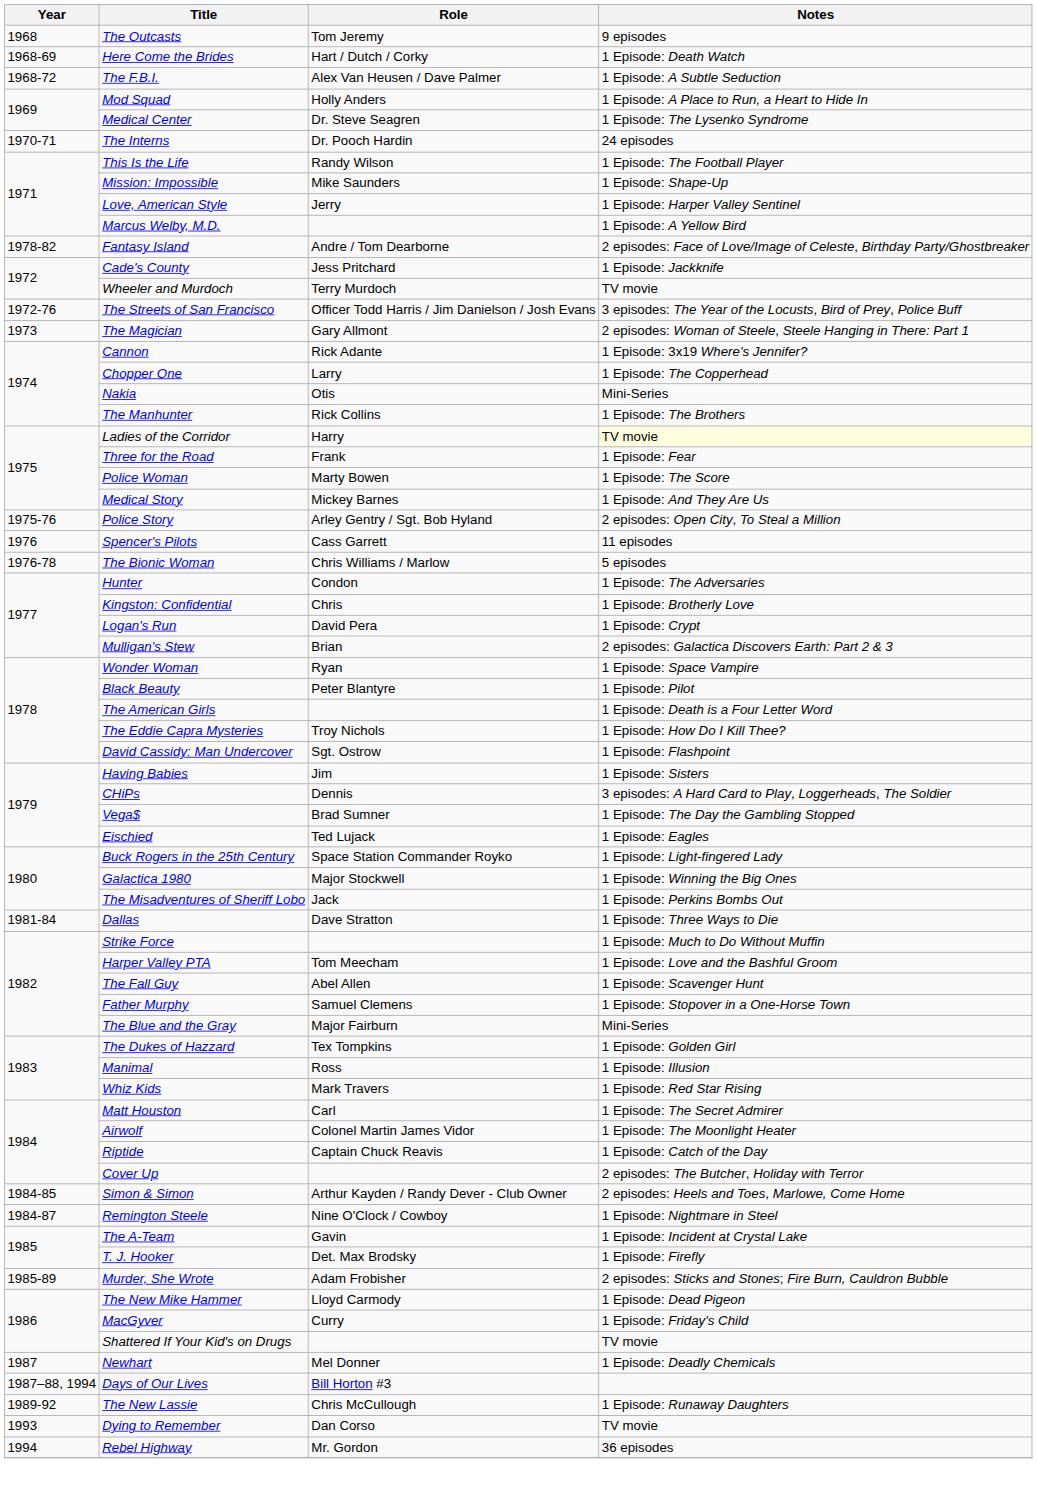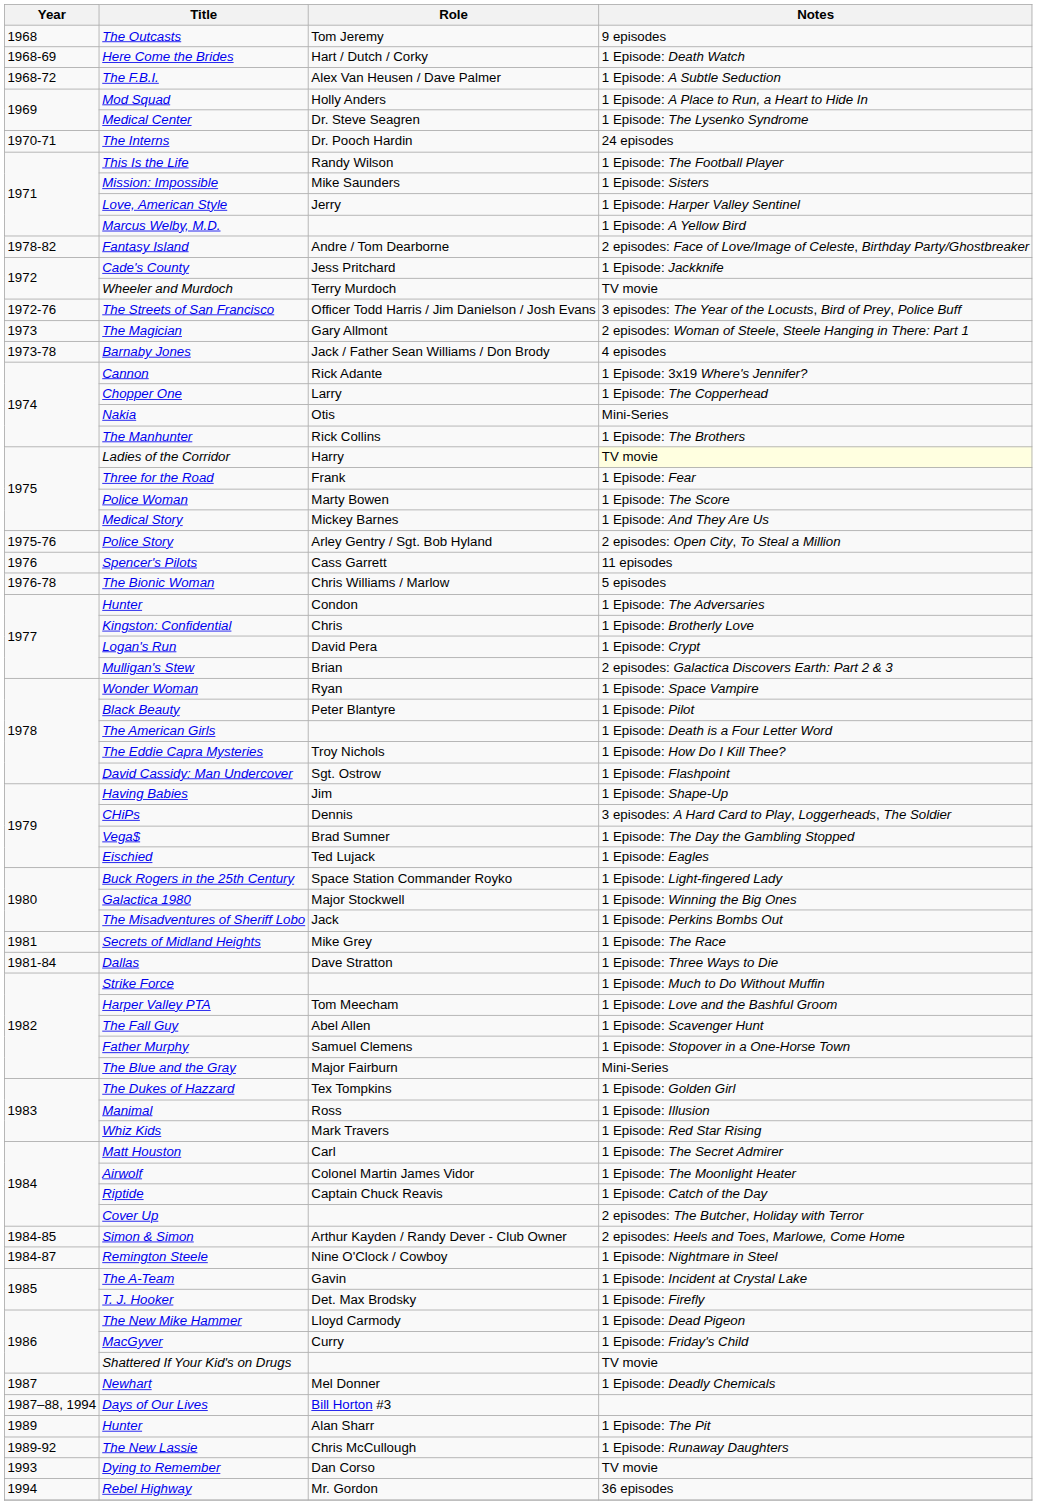Mission: Impossible | Notes: 1 Episode: Shape-Up -> 1 Episode: Sisters
+ row: 1973-78 | Barnaby Jones | Jack / Father Sean Williams / Don Brody | 4 episodes
Having Babies | Notes: 1 Episode: Sisters -> 1 Episode: Shape-Up
+ row: 1981 | Secrets of Midland Heights | Mike Grey | 1 Episode: The Race
- row: 1985-89 | Murder, She Wrote | Adam Frobisher | 2 episodes: Sticks and Stones; Fire Burn, Cauldron Bubble
+ row: 1989 | Hunter | Alan Sharr | 1 Episode: The Pit
